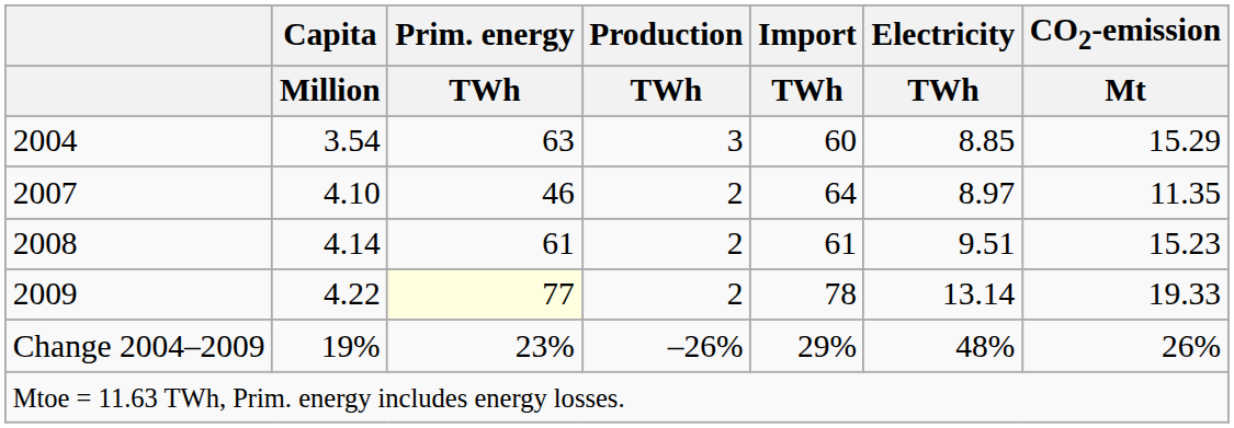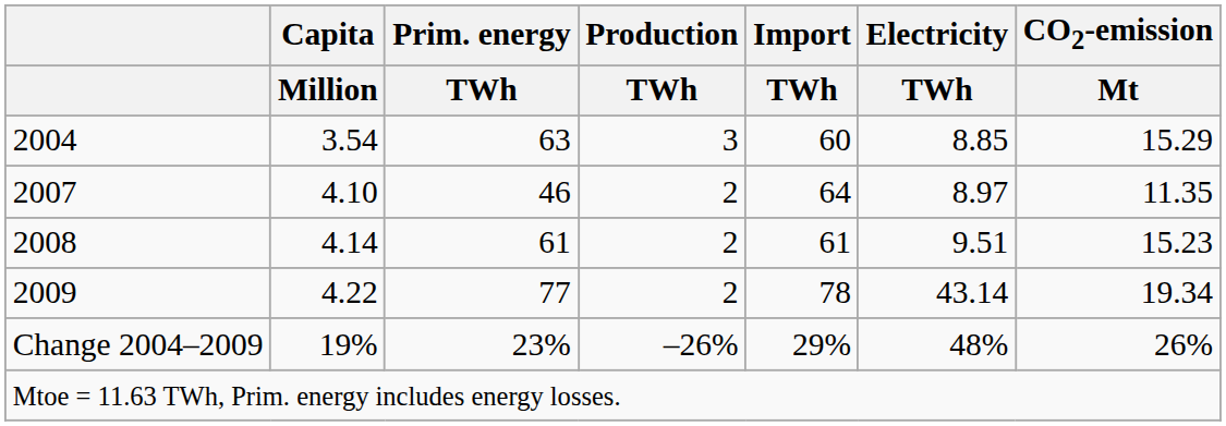2009 | Prim. energy / TWh: lightyellow background -> no background
2009 | Electricity / TWh: 13.14 -> 43.14
2009 | CO2-emission / Mt: 19.33 -> 19.34
